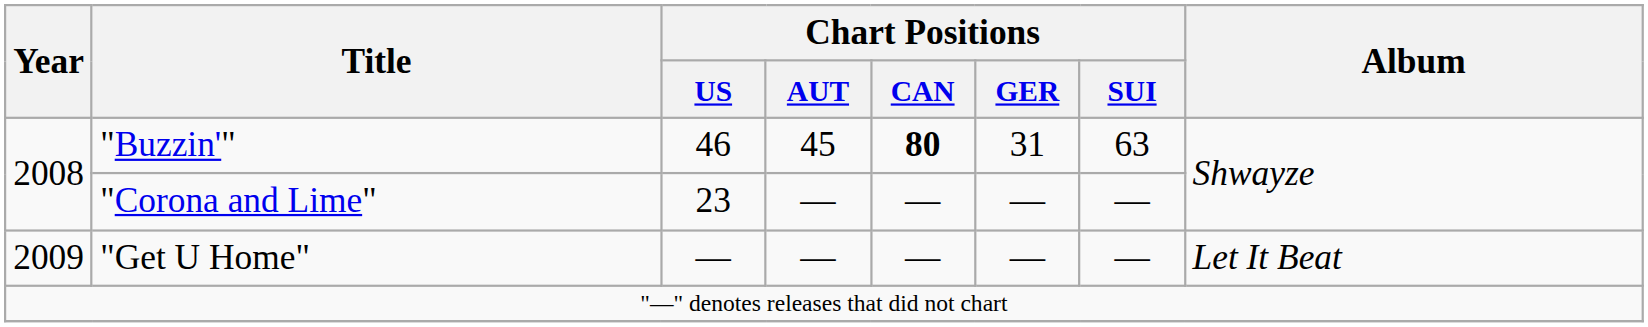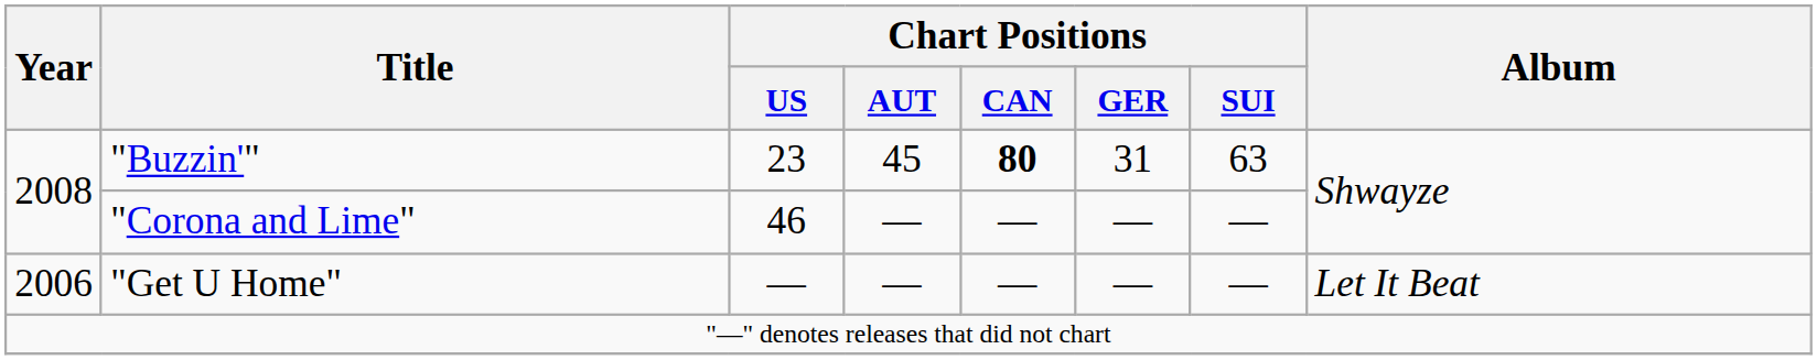"Buzzin'" | Chart Positions / US: 46 -> 23
"Corona and Lime" | Chart Positions / US: 23 -> 46
"Get U Home" | Year: 2009 -> 2006
